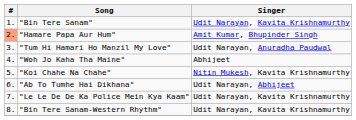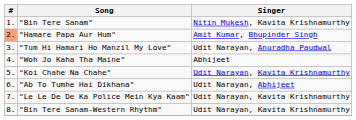"Bin Tere Sanam" | Singer: Udit Narayan, Kavita Krishnamurthy -> Nitin Mukesh, Kavita Krishnamurthy
"Koi Chahe Na Chahe" | Singer: Nitin Mukesh, Kavita Krishnamurthy -> Udit Narayan, Kavita Krishnamurthy
